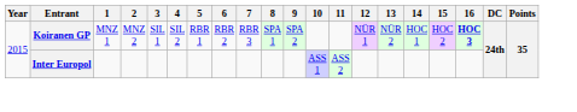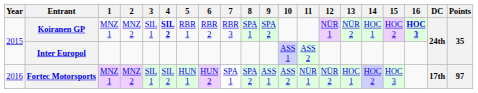Koiranen GP | 4: normal -> bold
+ row: 2016 | Fortec Motorsports | MNZ 1 | MNZ 2 | SIL 1 | SIL 2 | HUN 1 | HUN 2 | SPA 1 | SPA 2 | ASS 1 | ASS 2 | NÜR 1 | NÜR 2 | HOC 1 | HOC 2 | HOC 3 | 17th | 97
